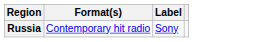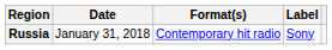+ column: Date | January 31, 2018
